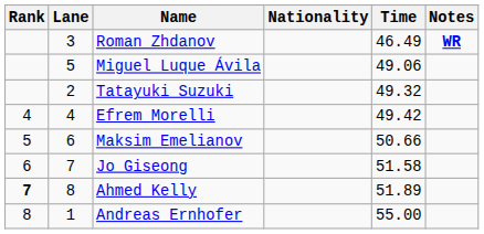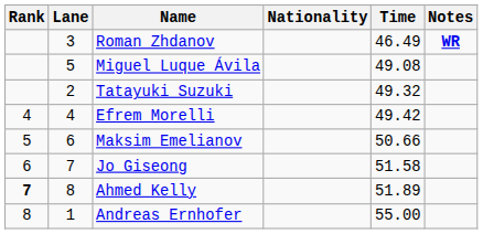Miguel Luque Ávila | Time: 49.06 -> 49.08
